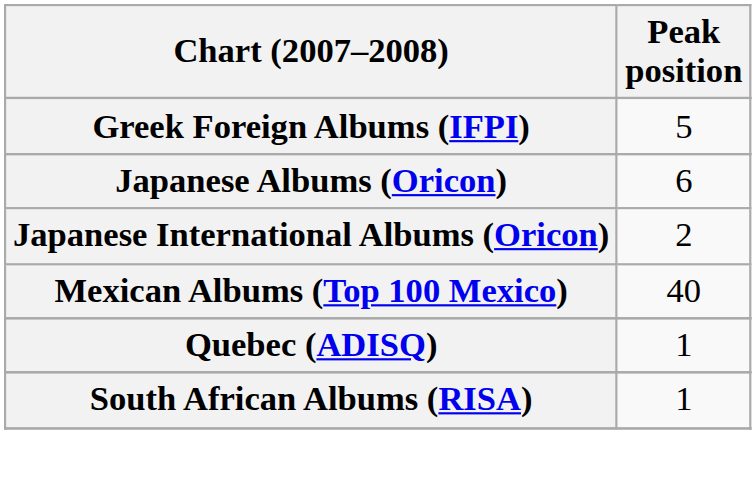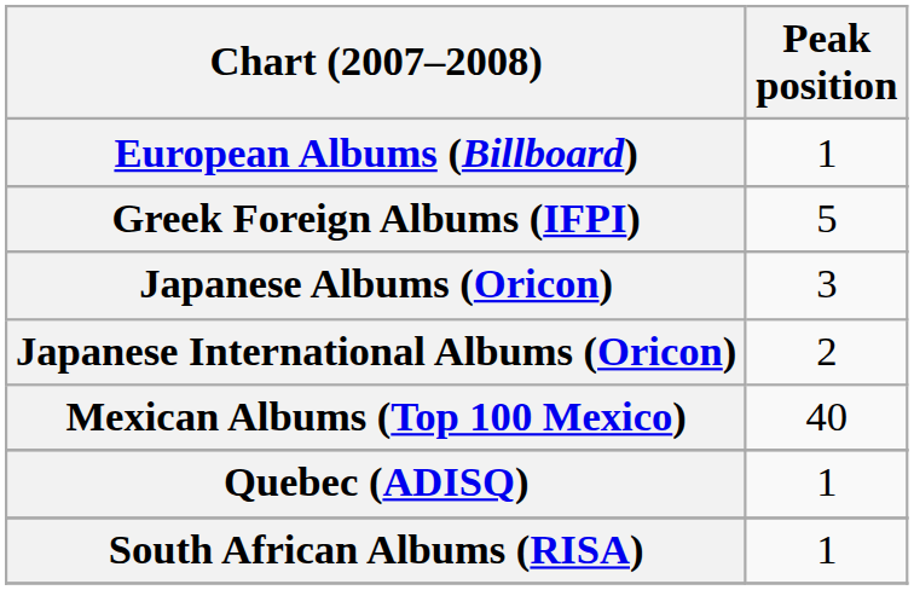+ row: European Albums (Billboard) | 1
Japanese Albums (Oricon) | Peak position: 6 -> 3
